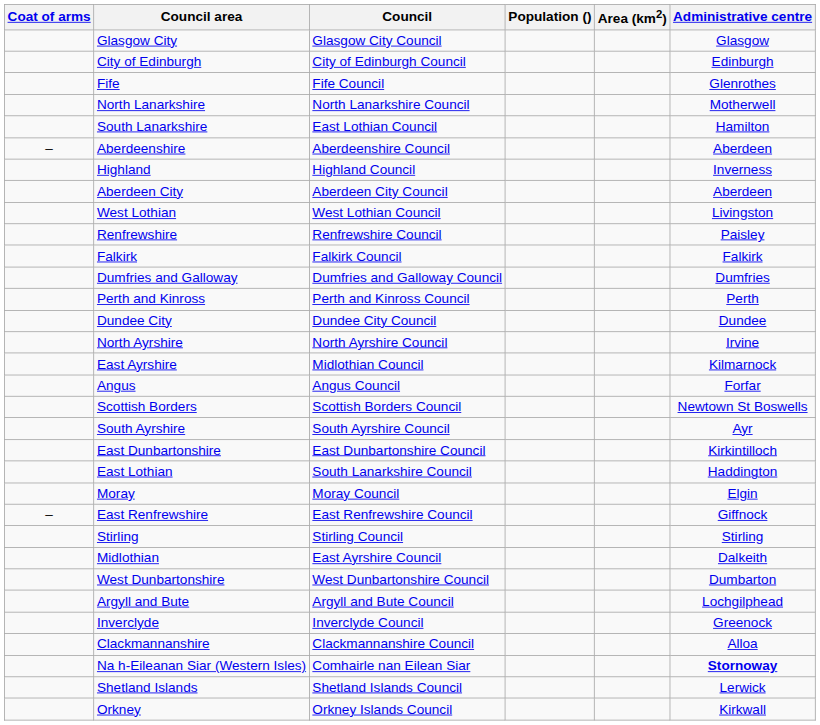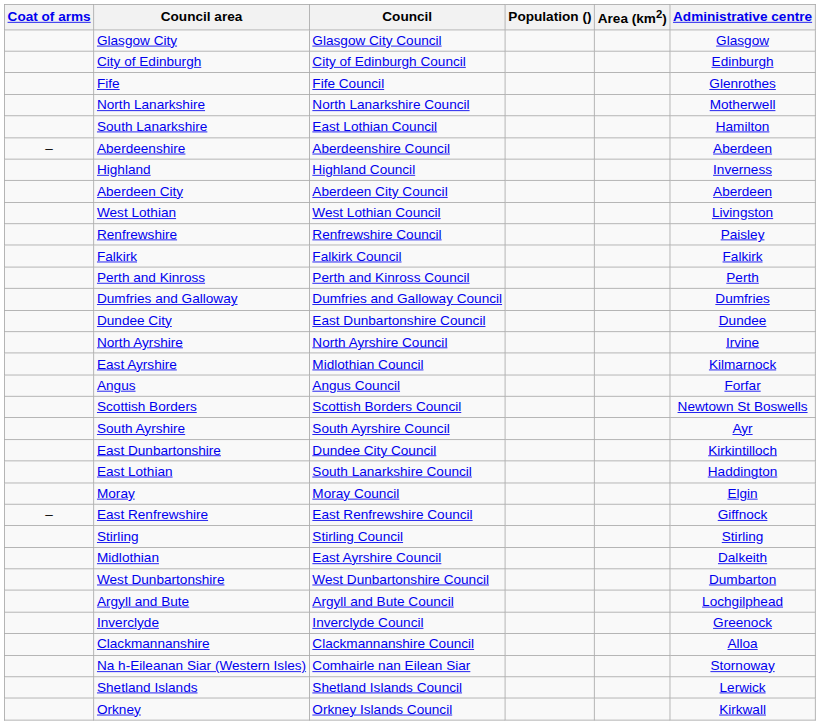rows swapped: Perth and Kinross <-> Dumfries and Galloway
Dundee City | Council: Dundee City Council -> East Dunbartonshire Council
East Dunbartonshire | Council: East Dunbartonshire Council -> Dundee City Council
Na h-Eileanan Siar (Western Isles) | Administrative centre: bold -> normal
